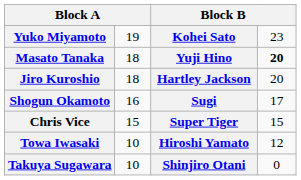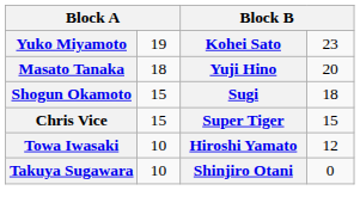Masato Tanaka | column 4: bold -> normal
- row: Jiro Kuroshio | 18 | Hartley Jackson | 20
Shogun Okamoto | column 2: 16 -> 15
Shogun Okamoto | column 4: 17 -> 18
